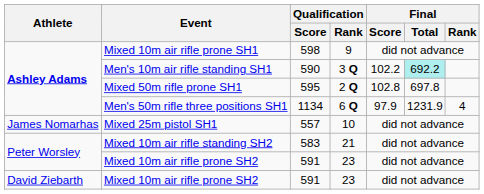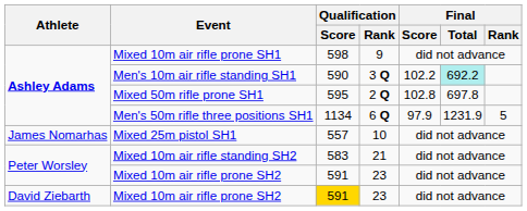Men's 50m rifle three positions SH1 | Final / Rank: 4 -> 5
David Ziebarth / Mixed 10m air rifle prone SH2 | Qualification / Score: no background -> gold background
